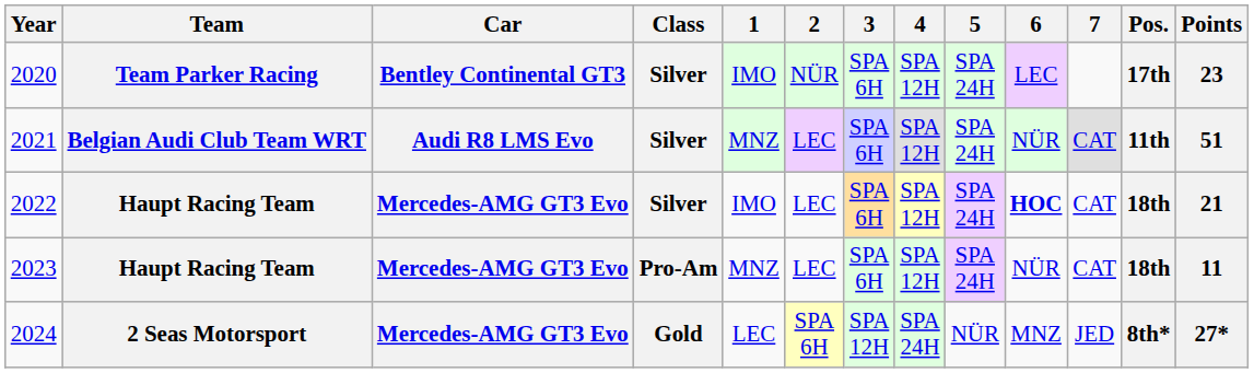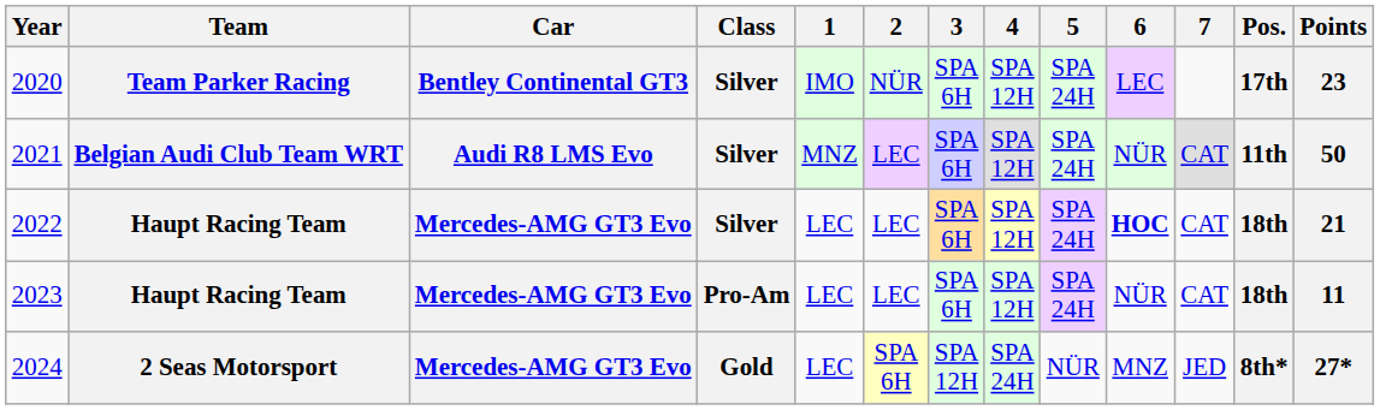2021 | Points: 51 -> 50
2022 | 1: IMO -> LEC
2023 | 1: MNZ -> LEC
